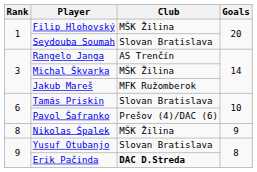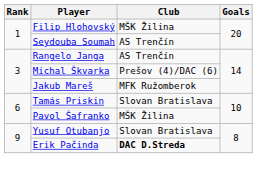Seydouba Soumah | Club: Slovan Bratislava -> AS Trenčín
Michal Škvarka | Club: MŠK Žilina -> Prešov (4)/DAC (6)
Pavol Šafranko | Club: Prešov (4)/DAC (6) -> MŠK Žilina
- row: 8 | Nikolas Špalek | MŠK Žilina | 9
